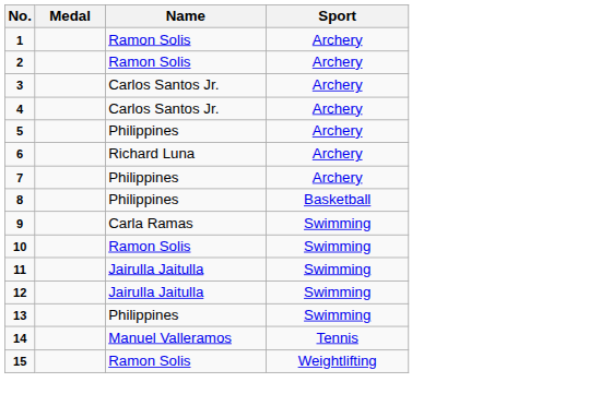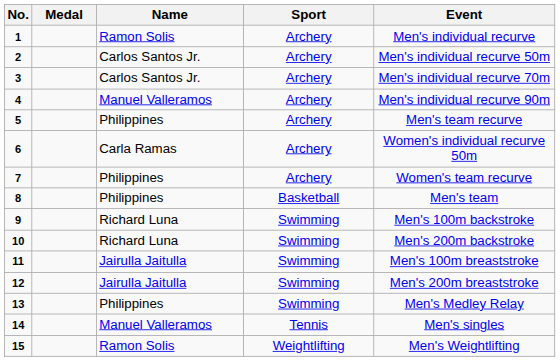+ column: Event | Men's individual recurve | Men's individual recurve 50m | Men's individual recurve 70m | Men's individual recurve 90m | Men's team recurve | Women's individual recurve 50m | Women's team recurve | Men's team | Men's 100m backstroke | Men's 200m backstroke | Men's 100m breaststroke | Men's 200m breaststroke | Men's Medley Relay | Men's singles | Men's Weightlifting
2 | Name: Ramon Solis -> Carlos Santos Jr.
4 | Name: Carlos Santos Jr. -> Manuel Valleramos
6 | Name: Richard Luna -> Carla Ramas
9 | Name: Carla Ramas -> Richard Luna
10 | Name: Ramon Solis -> Richard Luna
